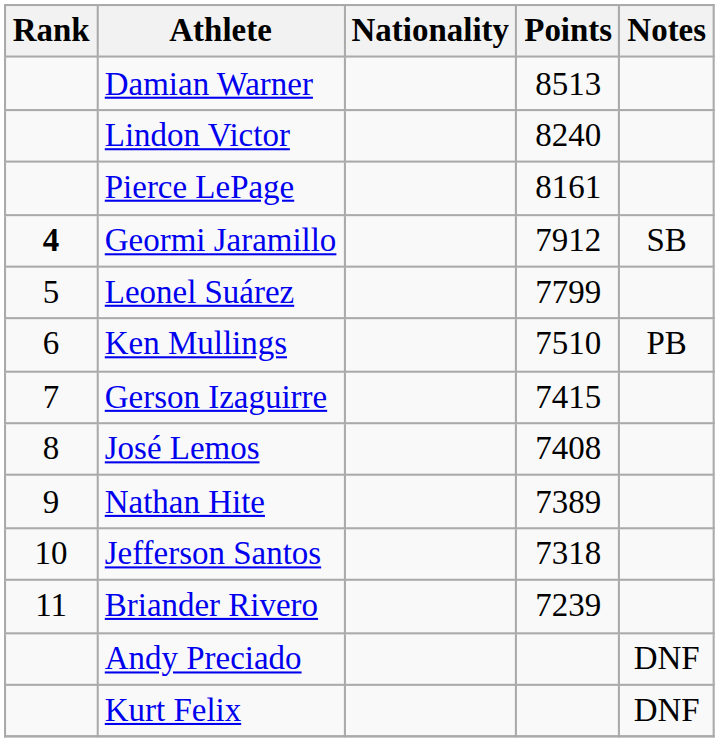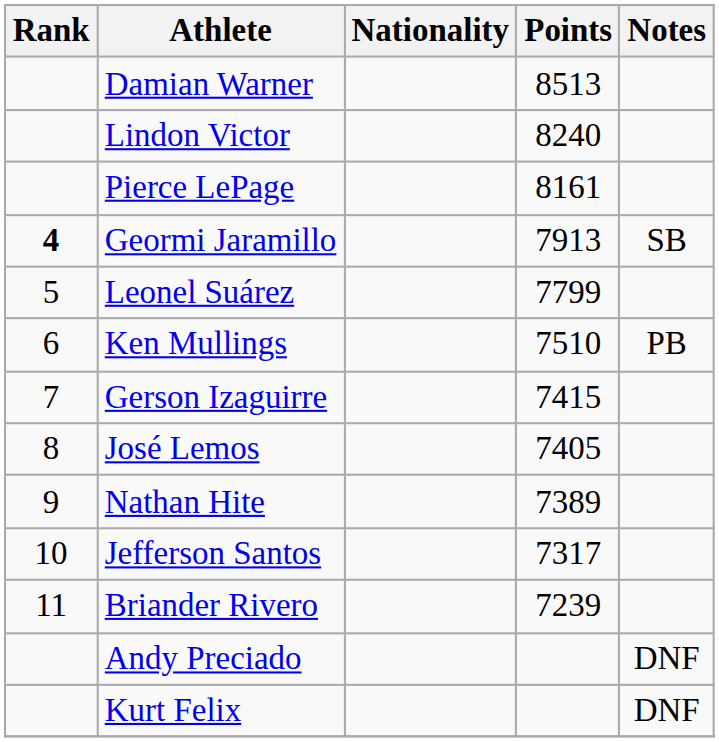Geormi Jaramillo | Points: 7912 -> 7913
José Lemos | Points: 7408 -> 7405
Jefferson Santos | Points: 7318 -> 7317
